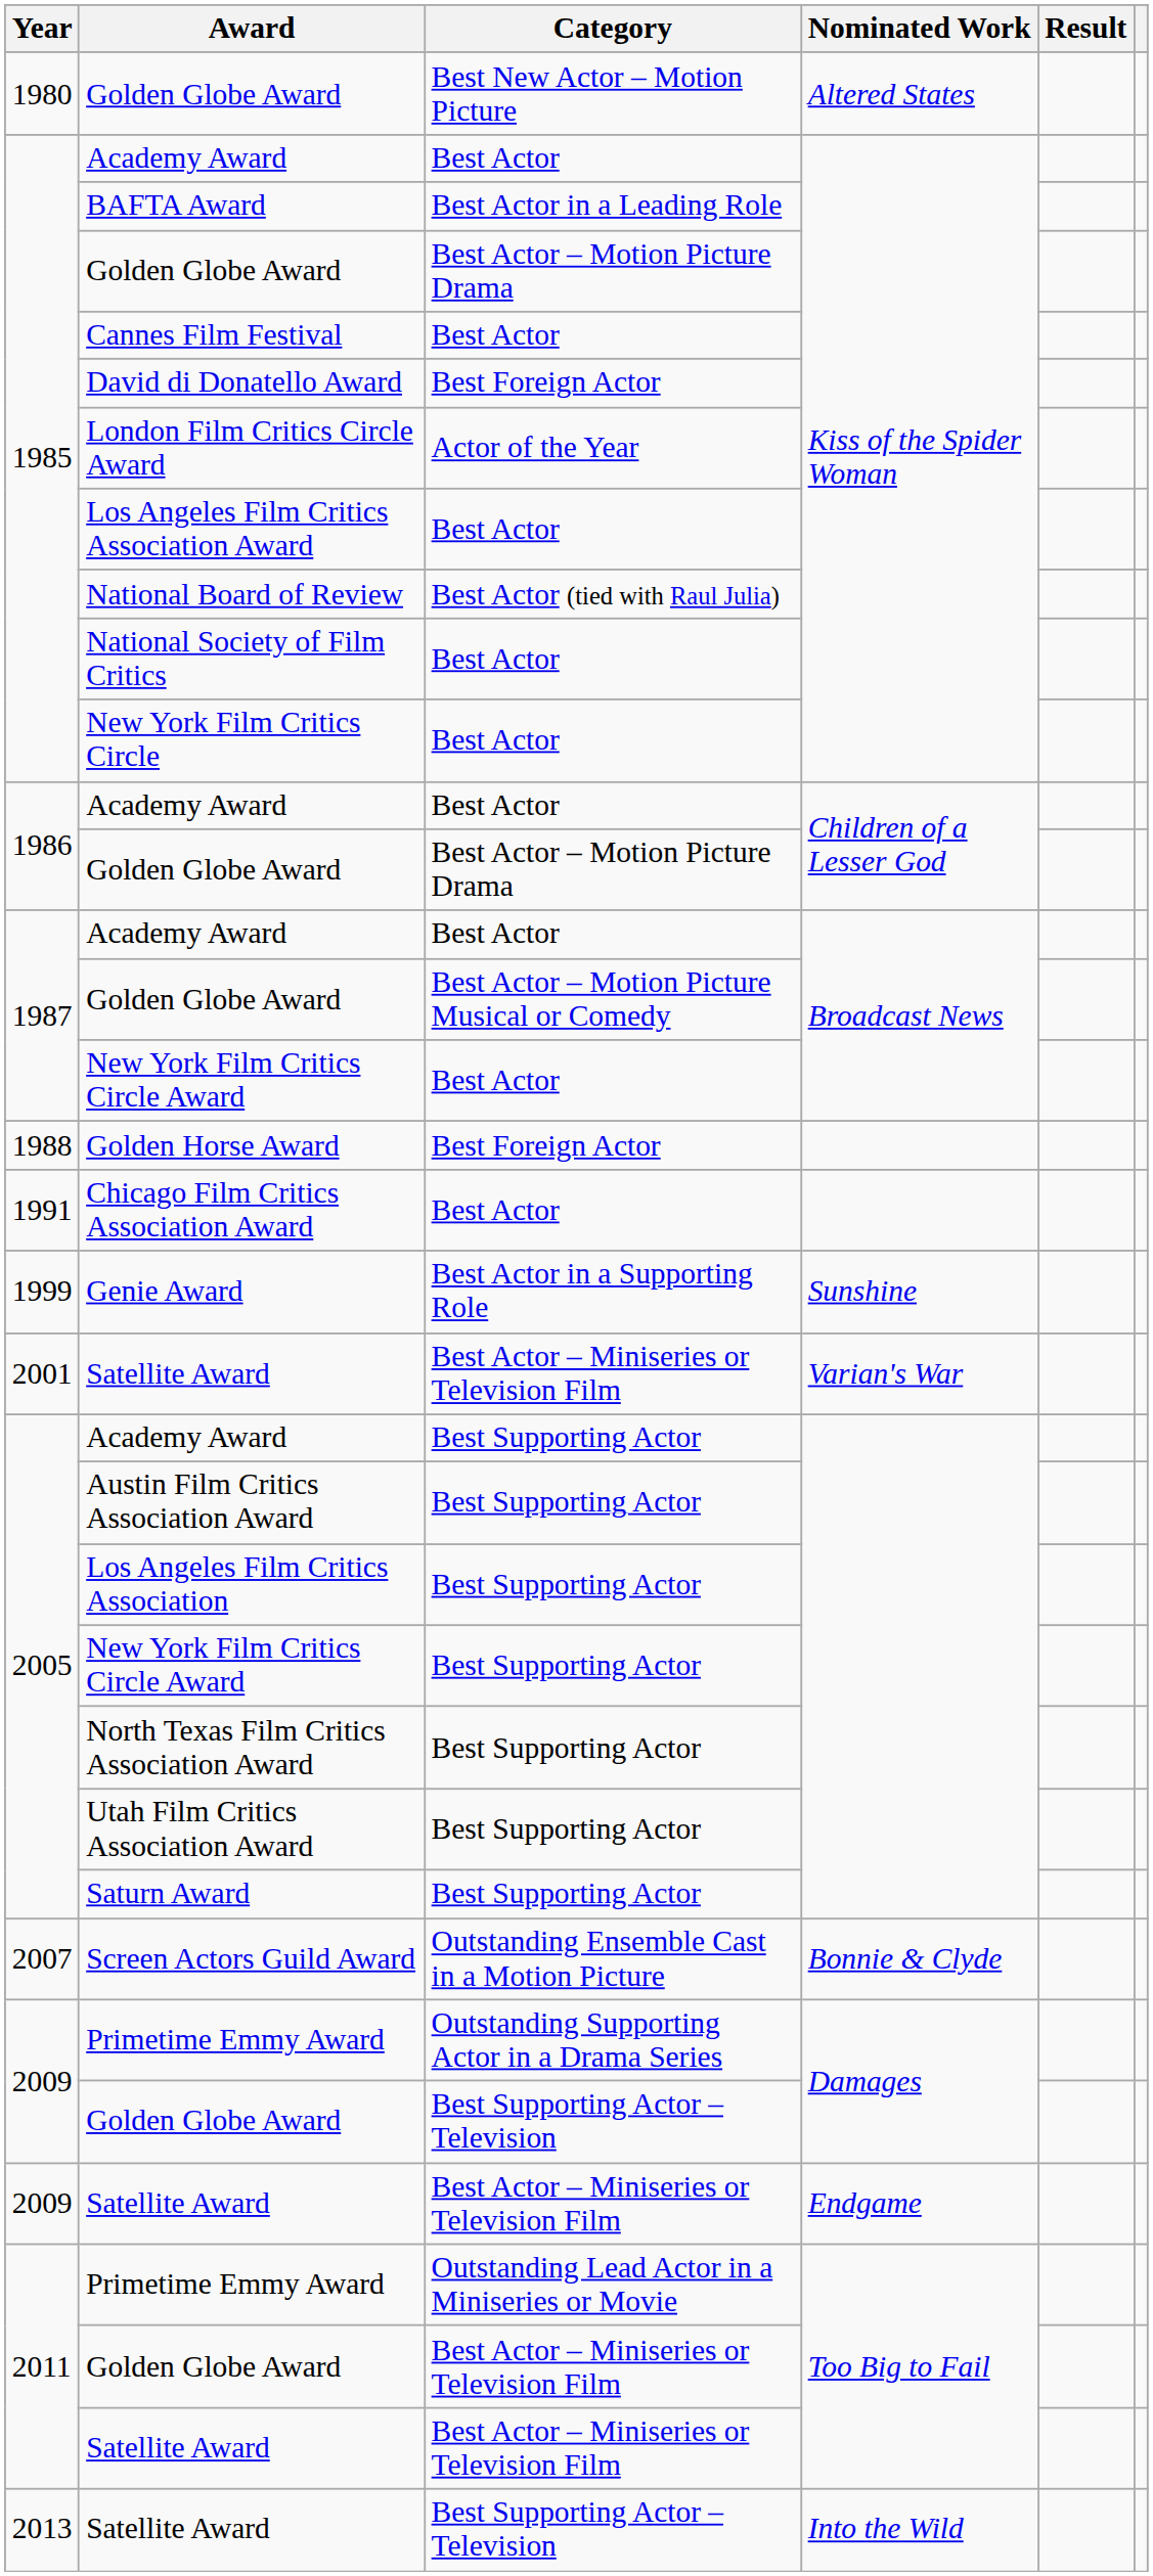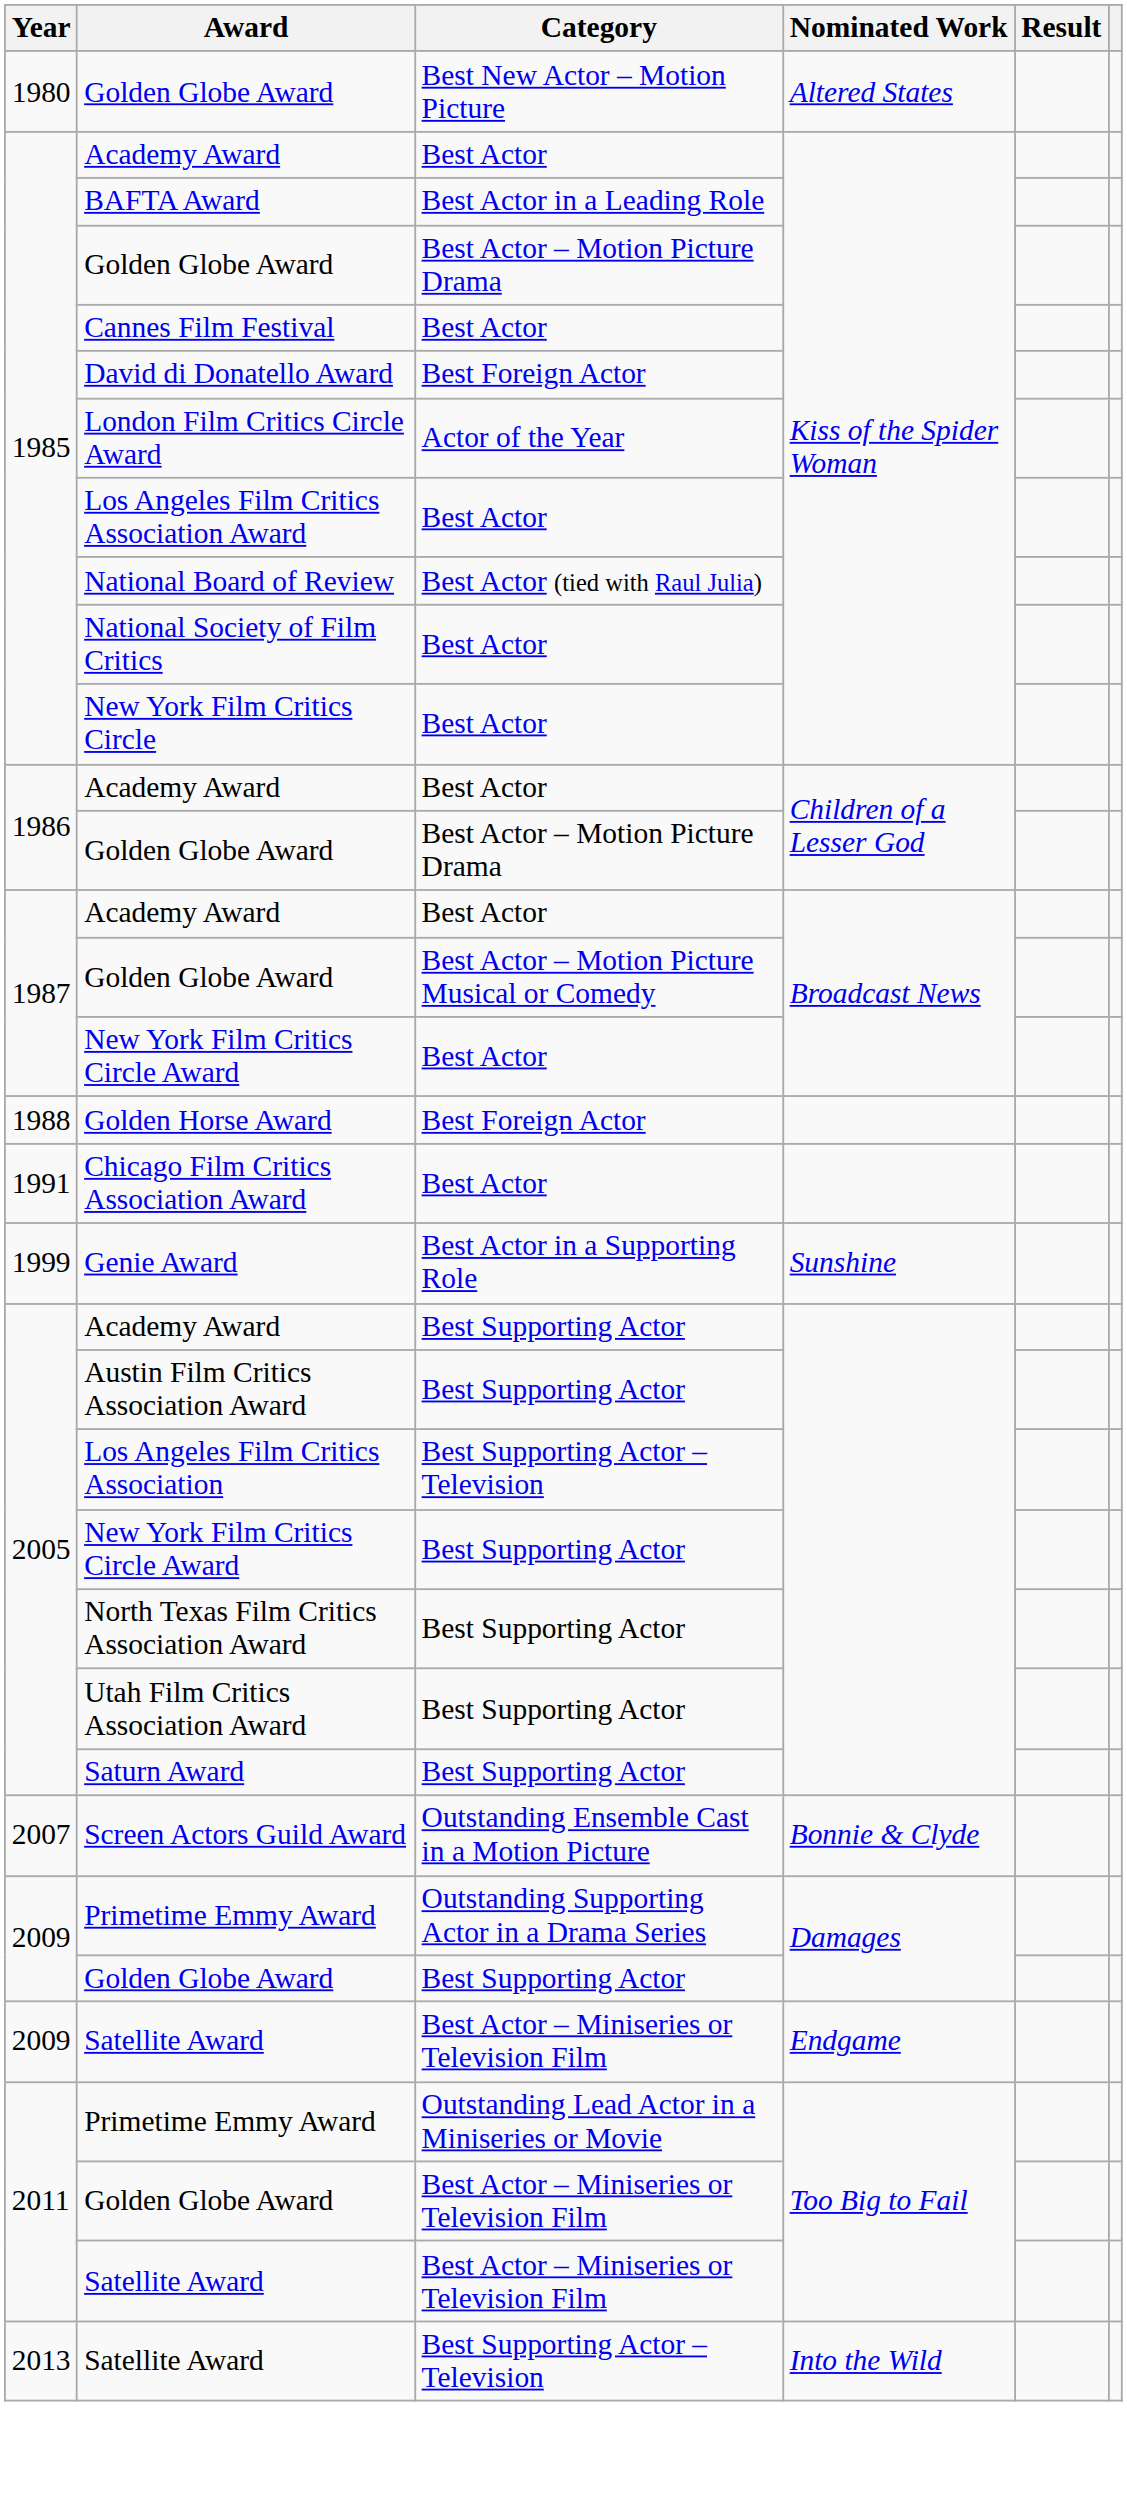- row: 2001 | Satellite Award | Best Actor – Miniseries or Television Film | Varian's War
Los Angeles Film Critics Association | Category: Best Supporting Actor -> Best Supporting Actor – Television
2009 / Golden Globe Award | Category: Best Supporting Actor – Television -> Best Supporting Actor
